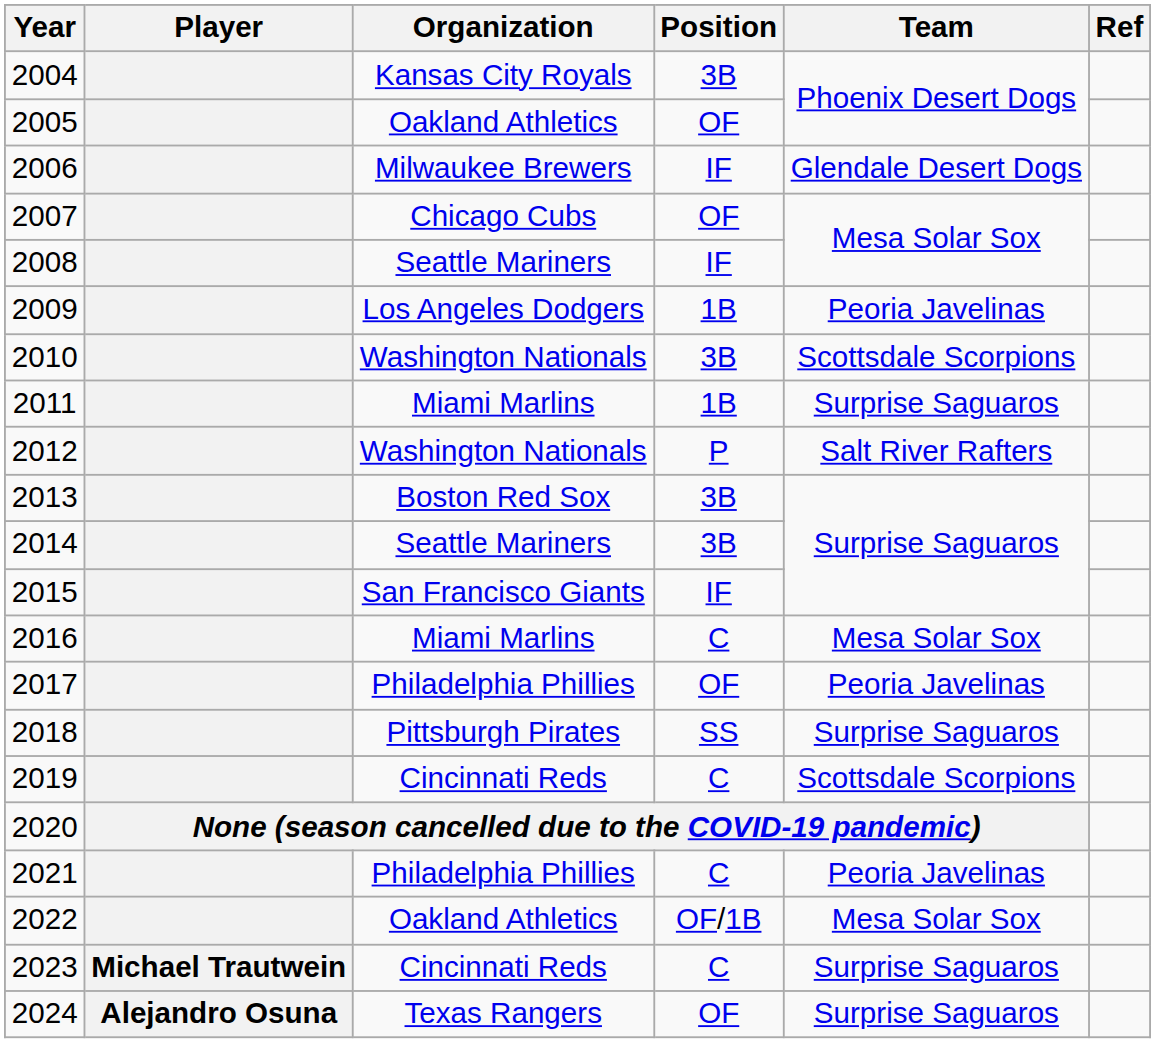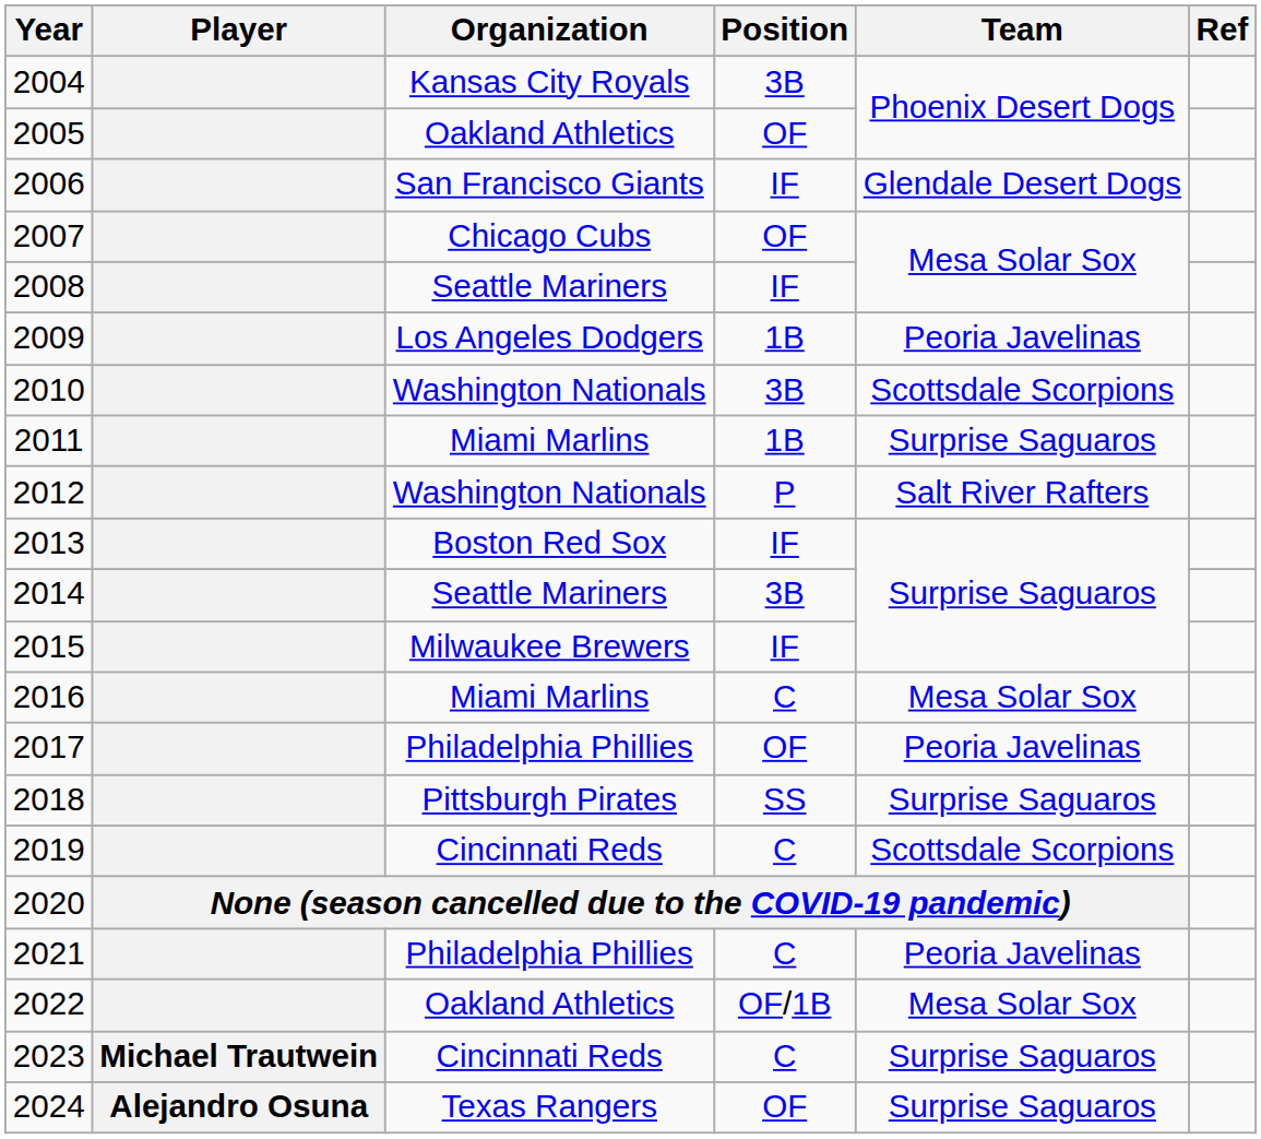2006 | Organization: Milwaukee Brewers -> San Francisco Giants
2013 | Position: 3B -> IF
2015 | Organization: San Francisco Giants -> Milwaukee Brewers
